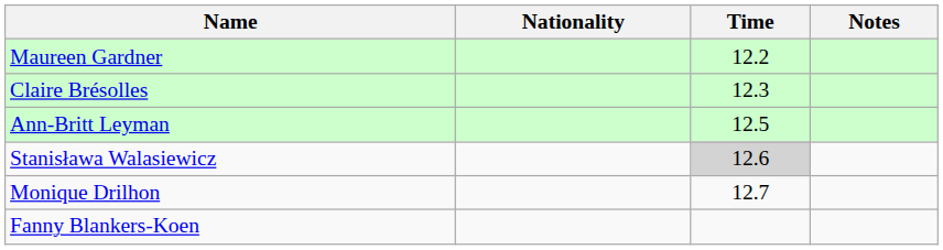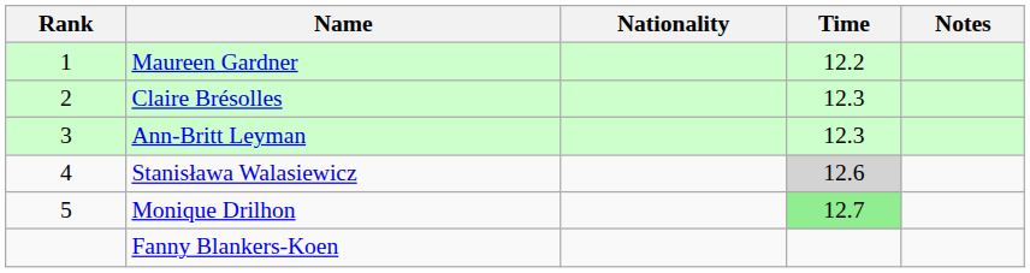+ column: Rank | 1 | 2 | 3 | 4 | 5
Ann-Britt Leyman | Time: 12.5 -> 12.3
Monique Drilhon | Time: no background -> lightgreen background
